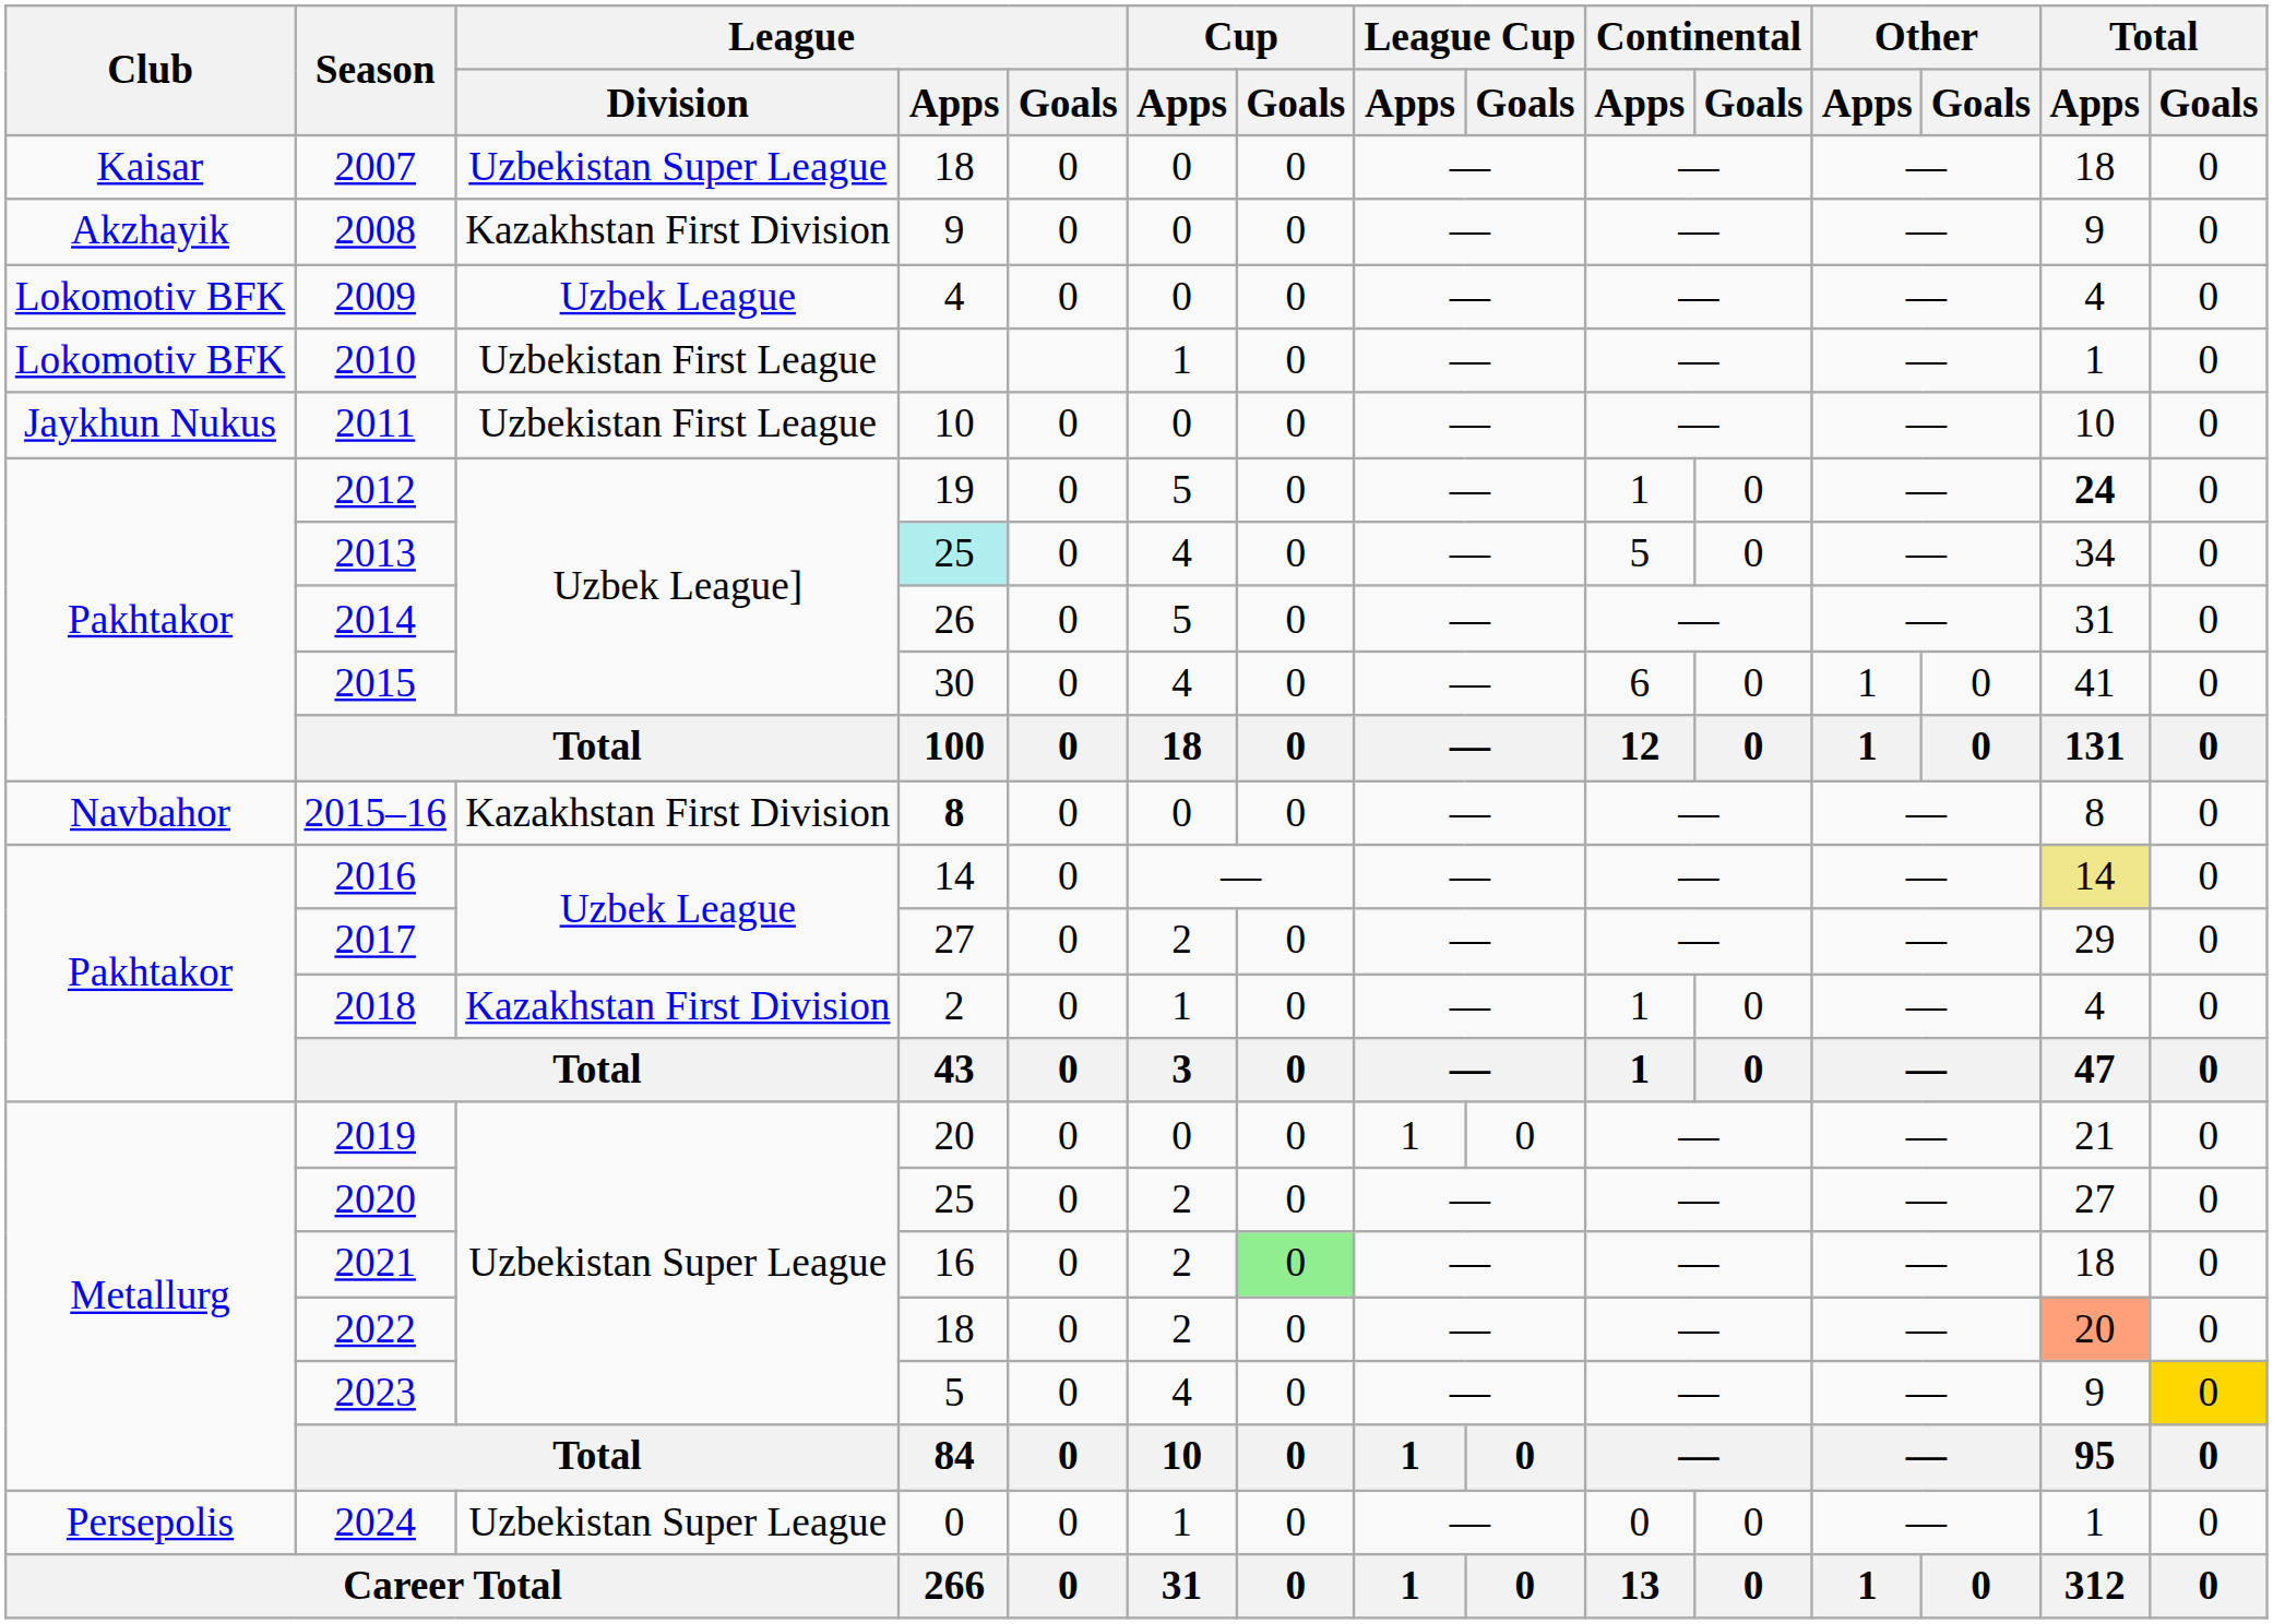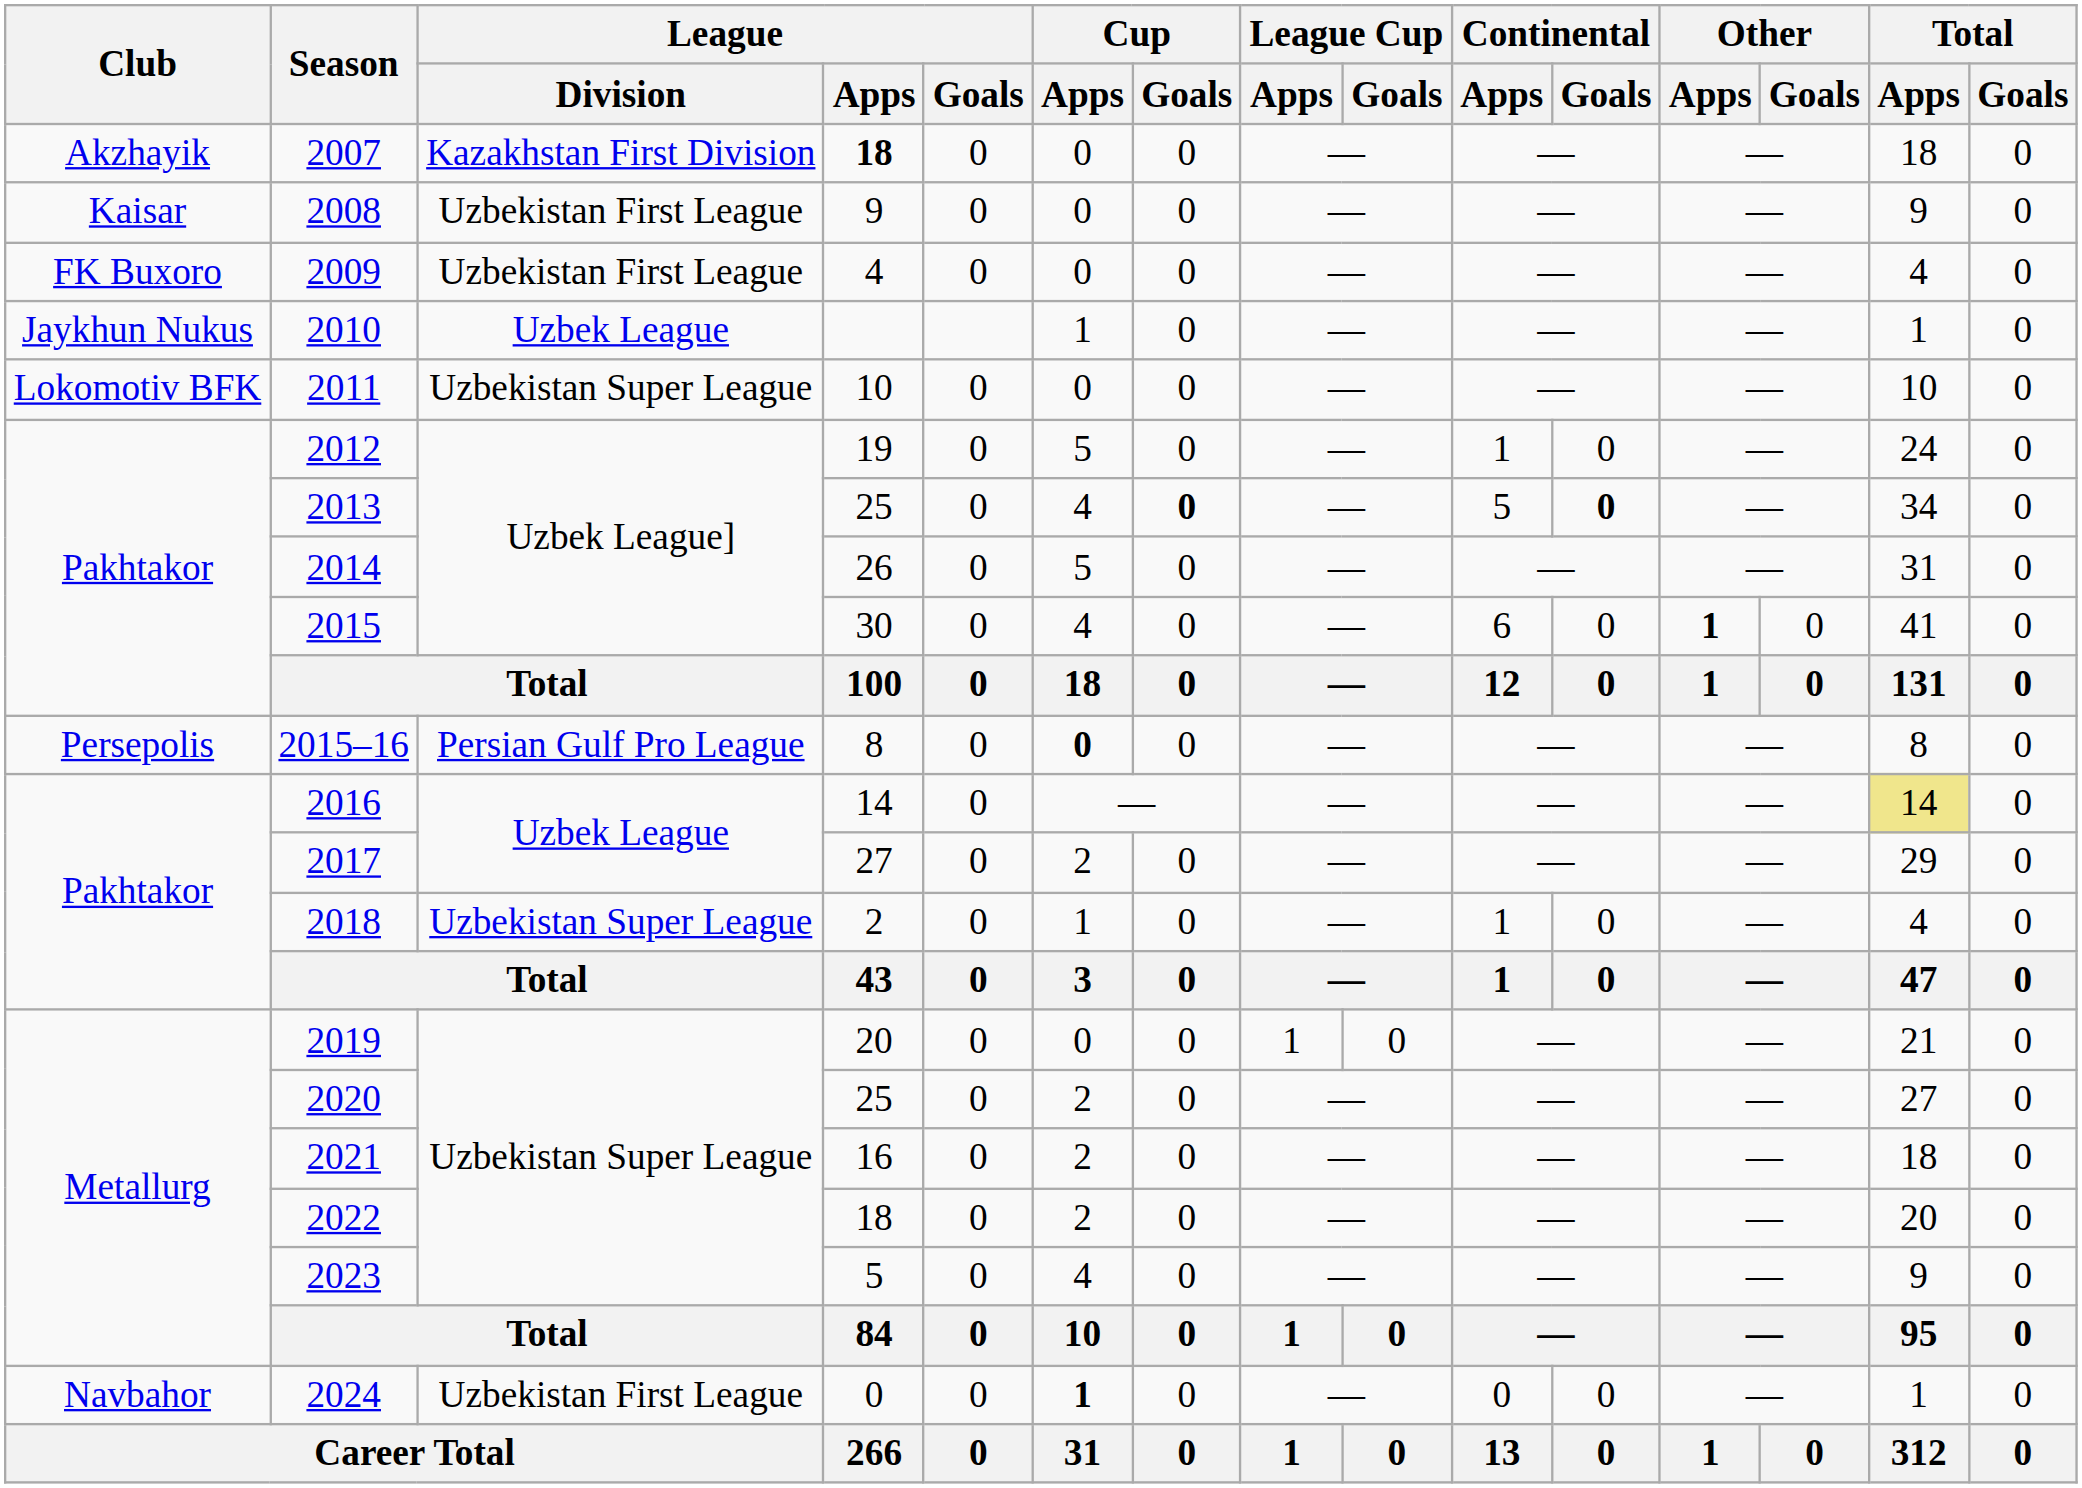2007 | Club: Kaisar -> Akzhayik
2007 | League / Division: Uzbekistan Super League -> Kazakhstan First Division
2007 | League / Apps: normal -> bold
2008 | Club: Akzhayik -> Kaisar
2008 | League / Division: Kazakhstan First Division -> Uzbekistan First League
2009 | Club: Lokomotiv BFK -> FK Buxoro
2009 | League / Division: Uzbek League -> Uzbekistan First League
2010 | Club: Lokomotiv BFK -> Jaykhun Nukus
2010 | League / Division: Uzbekistan First League -> Uzbek League
2011 | Club: Jaykhun Nukus -> Lokomotiv BFK
2011 | League / Division: Uzbekistan First League -> Uzbekistan Super League
2012 | Total / Apps: bold -> normal
2013 | League / Apps: paleturquoise background -> no background
2013 | Cup / Goals: normal -> bold
2013 | Continental / Goals: normal -> bold
2015 | Other / Apps: normal -> bold
2015–16 | Club: Navbahor -> Persepolis
2015–16 | League / Division: Kazakhstan First Division -> Persian Gulf Pro League
2015–16 | League / Apps: bold -> normal
2015–16 | Cup / Apps: normal -> bold
2018 | League / Division: Kazakhstan First Division -> Uzbekistan Super League
2021 | Cup / Goals: lightgreen background -> no background
2022 | Total / Apps: lightsalmon background -> no background
2023 | Total / Goals: gold background -> no background
2024 | Club: Persepolis -> Navbahor
2024 | League / Division: Uzbekistan Super League -> Uzbekistan First League
2024 | Cup / Apps: normal -> bold
